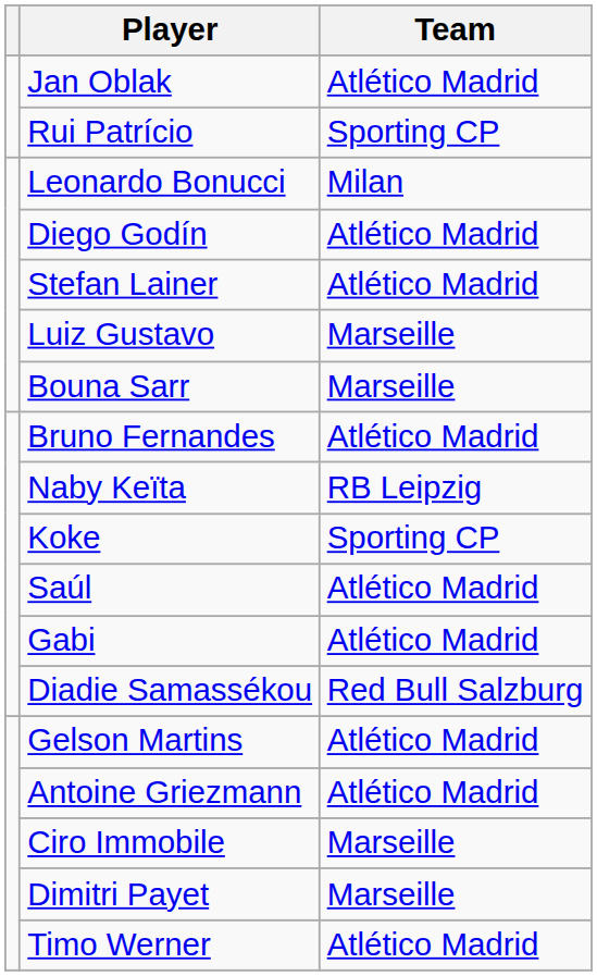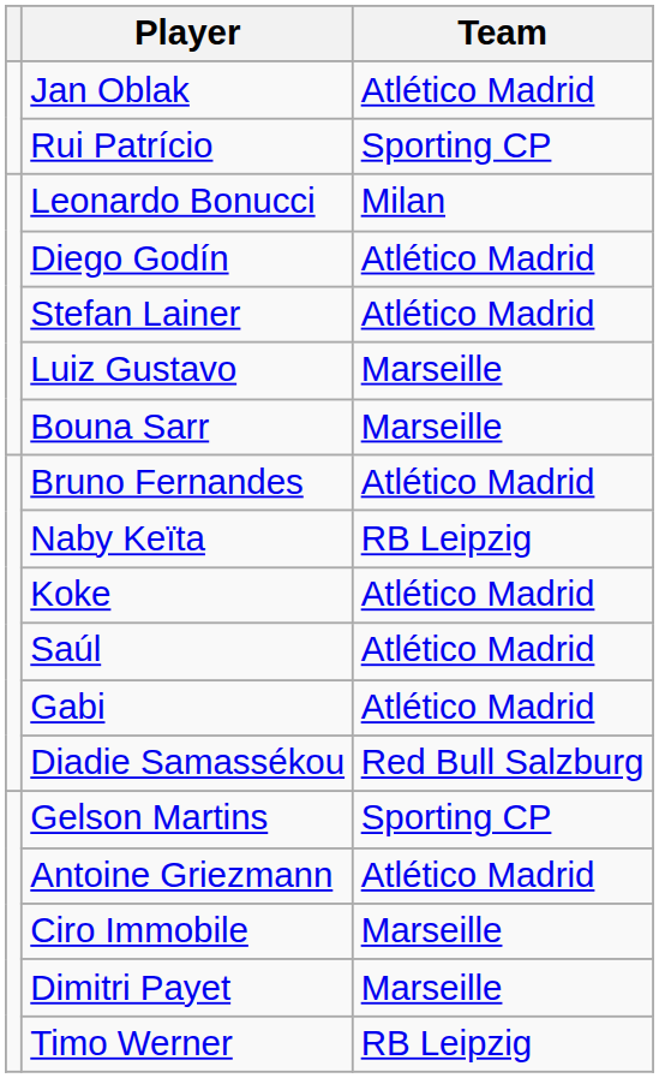Koke | Team: Sporting CP -> Atlético Madrid
Gelson Martins | Team: Atlético Madrid -> Sporting CP
Timo Werner | Team: Atlético Madrid -> RB Leipzig
